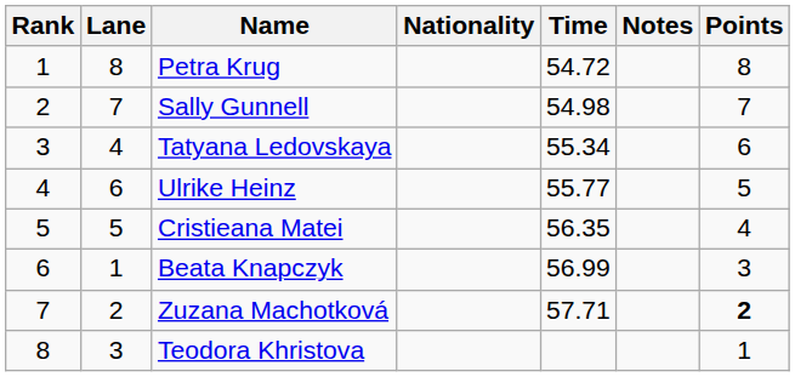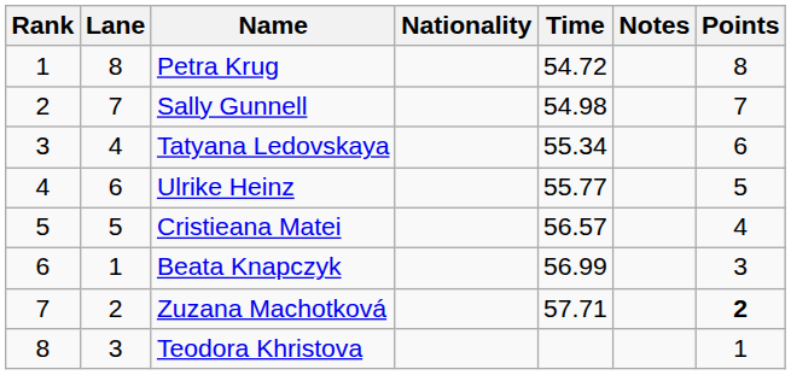Cristieana Matei | Time: 56.35 -> 56.57
